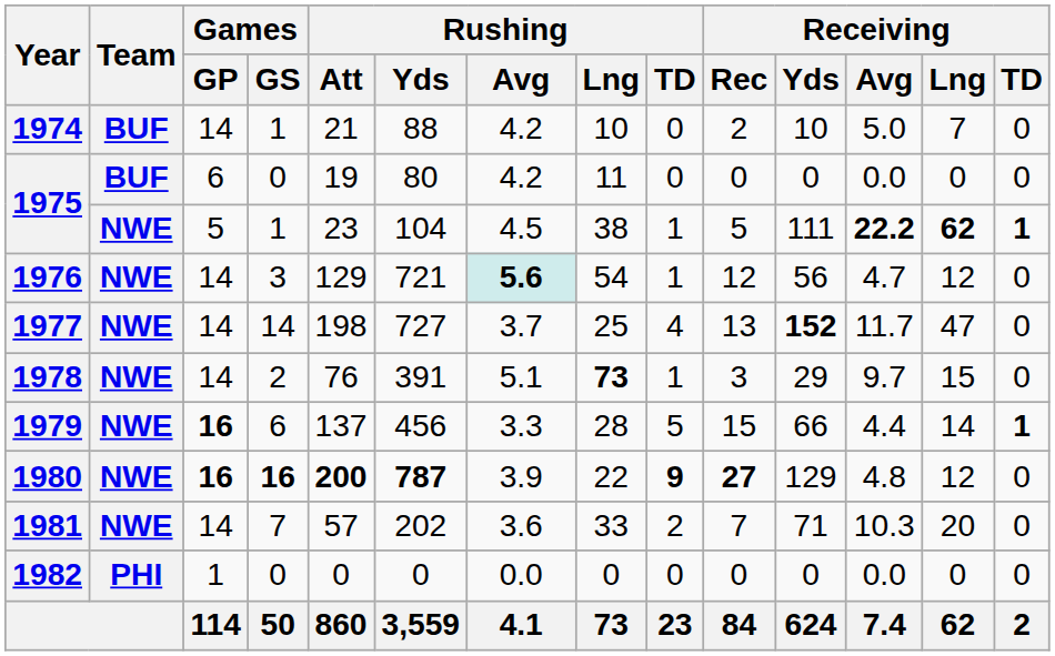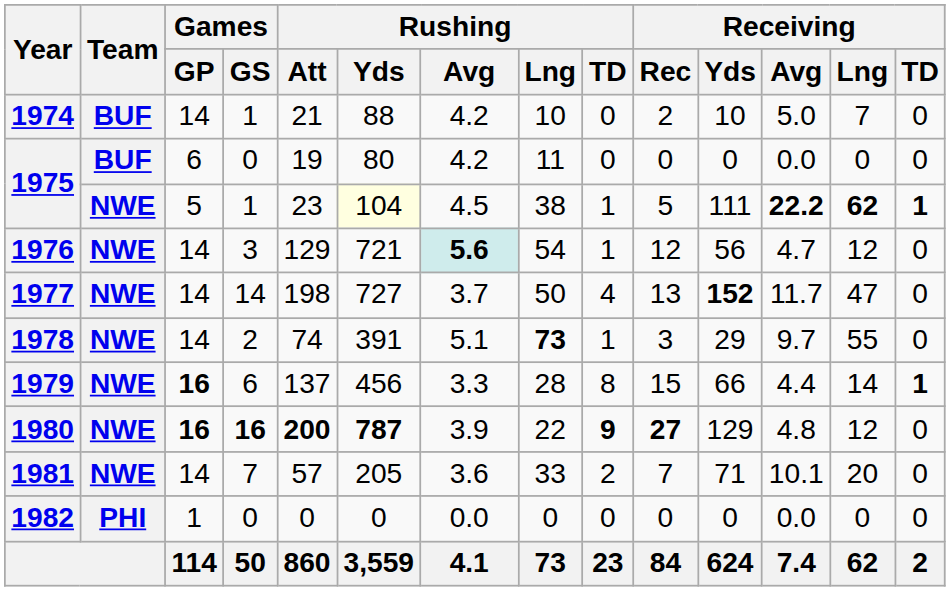1975 / 1 | Rushing / Yds: no background -> lightyellow background
1977 | Rushing / Lng: 25 -> 50
1978 | Rushing / Att: 76 -> 74
1978 | Receiving / Lng: 15 -> 55
1979 | Rushing / TD: 5 -> 8
1981 | Rushing / Yds: 202 -> 205
1981 | Receiving / Avg: 10.3 -> 10.1
